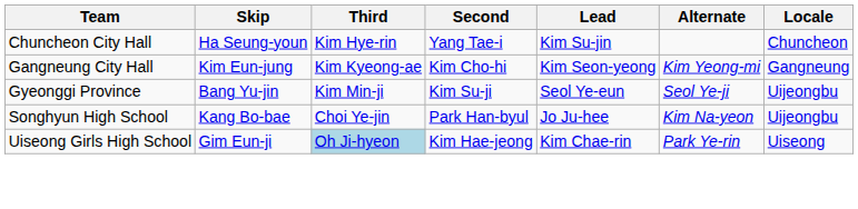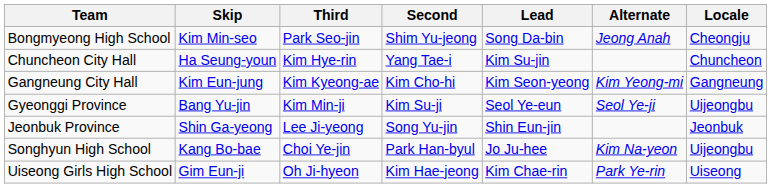+ row: Bongmyeong High School | Kim Min-seo | Park Seo-jin | Shim Yu-jeong | Song Da-bin | Jeong Anah | Cheongju
+ row: Jeonbuk Province | Shin Ga-yeong | Lee Ji-yeong | Song Yu-jin | Shin Eun-jin | Jeonbuk
Uiseong Girls High School | Third: lightblue background -> no background
